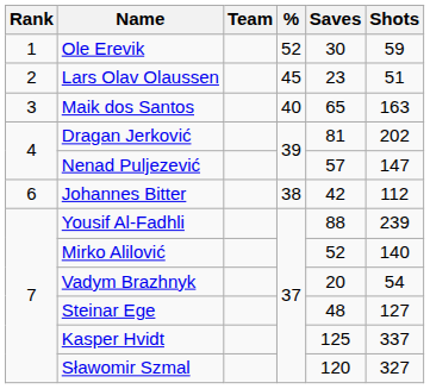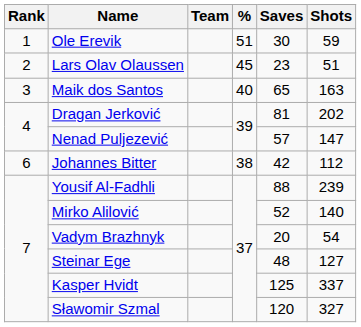Ole Erevik | %: 52 -> 51
